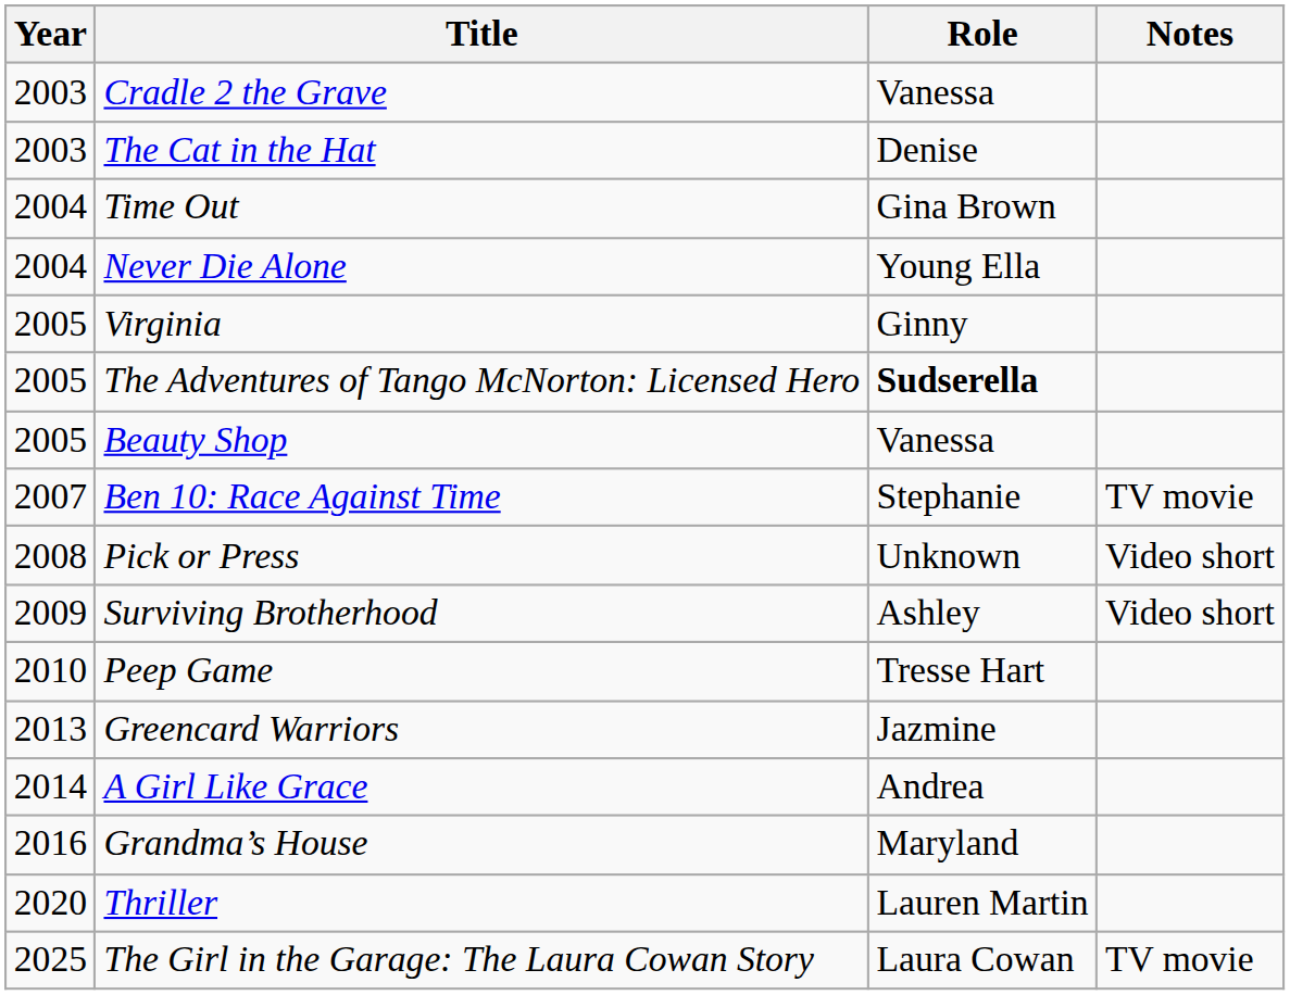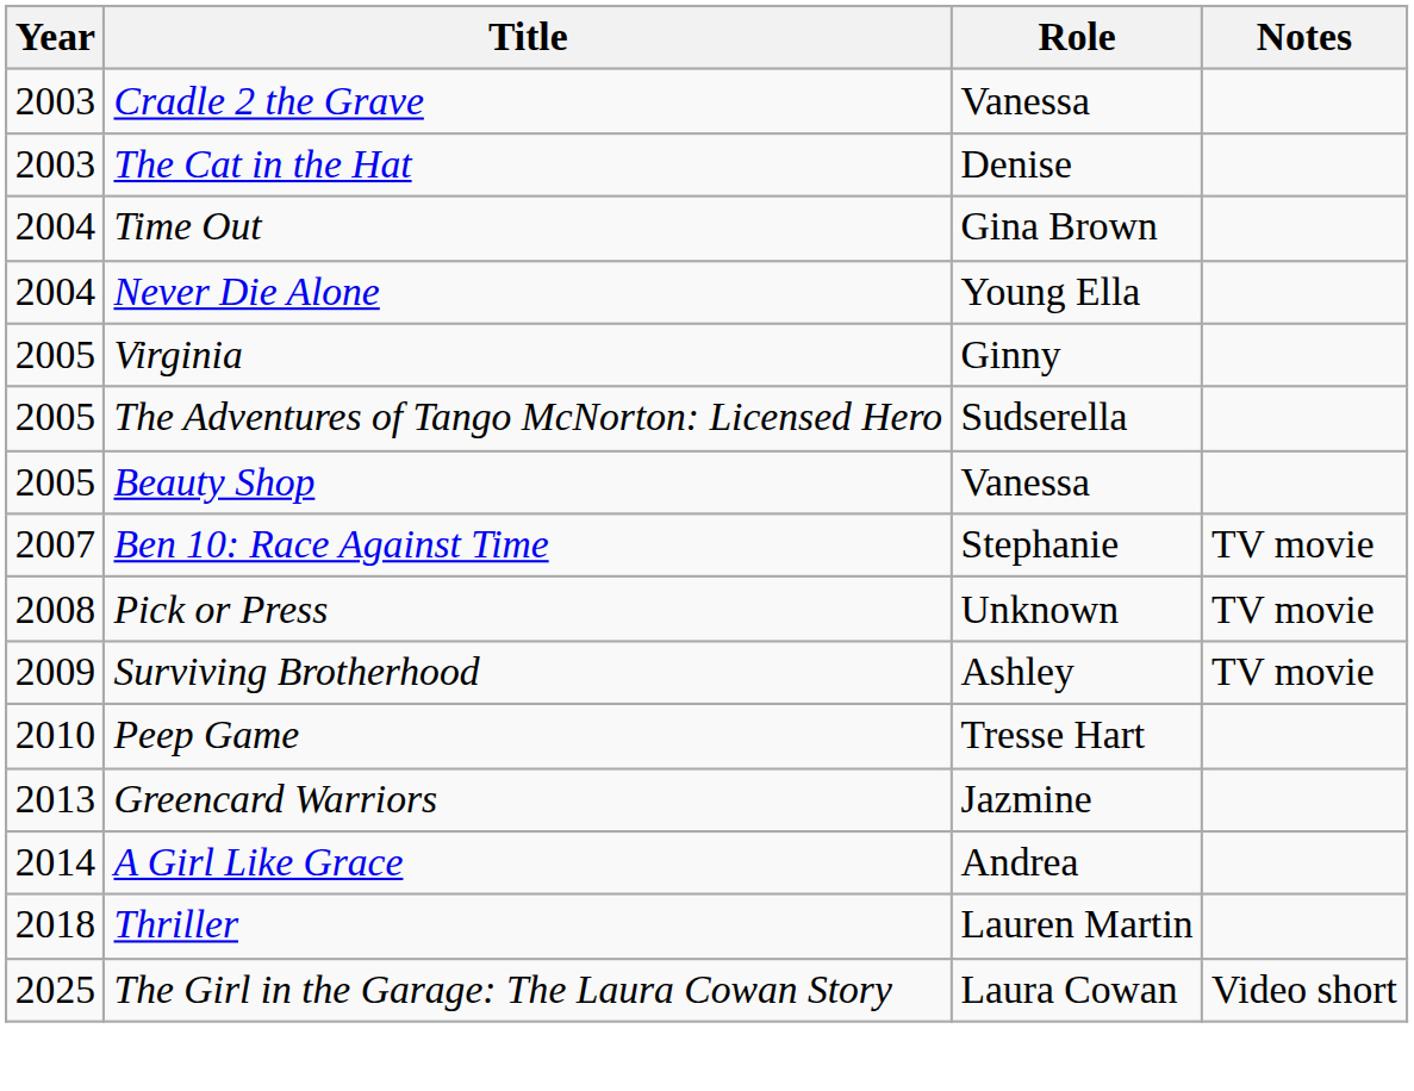The Adventures of Tango McNorton: Licensed Hero | Role: bold -> normal
Pick or Press | Notes: Video short -> TV movie
Surviving Brotherhood | Notes: Video short -> TV movie
- row: 2016 | Grandma’s House | Maryland
Thriller | Year: 2020 -> 2018
The Girl in the Garage: The Laura Cowan Story | Notes: TV movie -> Video short
